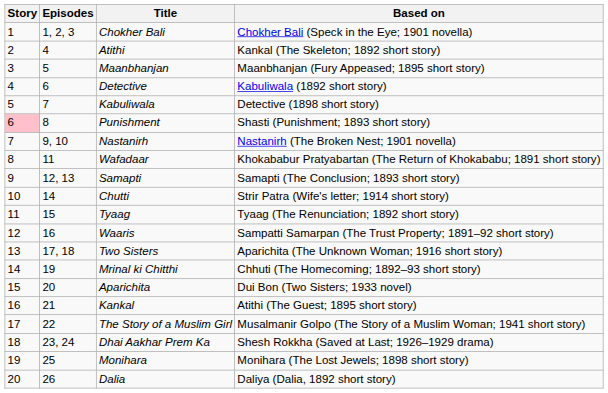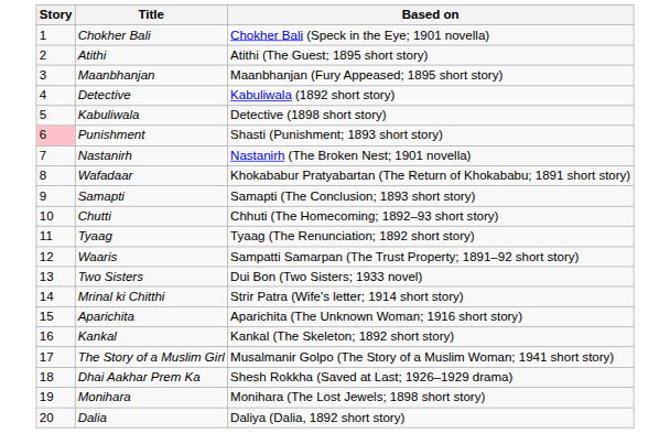- column: Episodes | 1, 2, 3 | 4 | 5 | 6 | 7 | 8 | 9, 10 | 11 | 12, 13 | 14 | 15 | 16 | 17, 18 | 19 | 20 | 21 | 22 | 23, 24 | 25 | 26
Atithi | Based on: Kankal (The Skeleton; 1892 short story) -> Atithi (The Guest; 1895 short story)
Chutti | Based on: Strir Patra (Wife's letter; 1914 short story) -> Chhuti (The Homecoming; 1892–93 short story)
Two Sisters | Based on: Aparichita (The Unknown Woman; 1916 short story) -> Dui Bon (Two Sisters; 1933 novel)
Mrinal ki Chitthi | Based on: Chhuti (The Homecoming; 1892–93 short story) -> Strir Patra (Wife's letter; 1914 short story)
Aparichita | Based on: Dui Bon (Two Sisters; 1933 novel) -> Aparichita (The Unknown Woman; 1916 short story)
Kankal | Based on: Atithi (The Guest; 1895 short story) -> Kankal (The Skeleton; 1892 short story)
